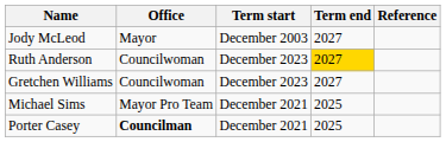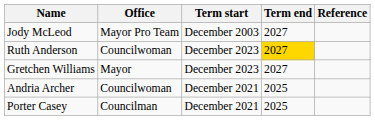Jody McLeod | Office: Mayor -> Mayor Pro Team
Gretchen Williams | Office: Councilwoman -> Mayor
- row: Michael Sims | Mayor Pro Team | December 2021 | 2025
+ row: Andria Archer | Councilwoman | December 2021 | 2025
Porter Casey | Office: bold -> normal
